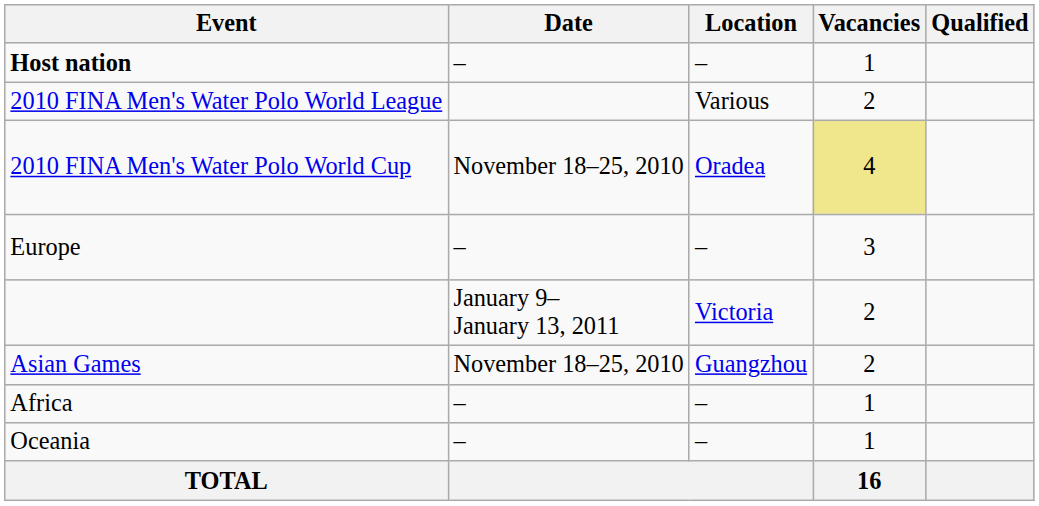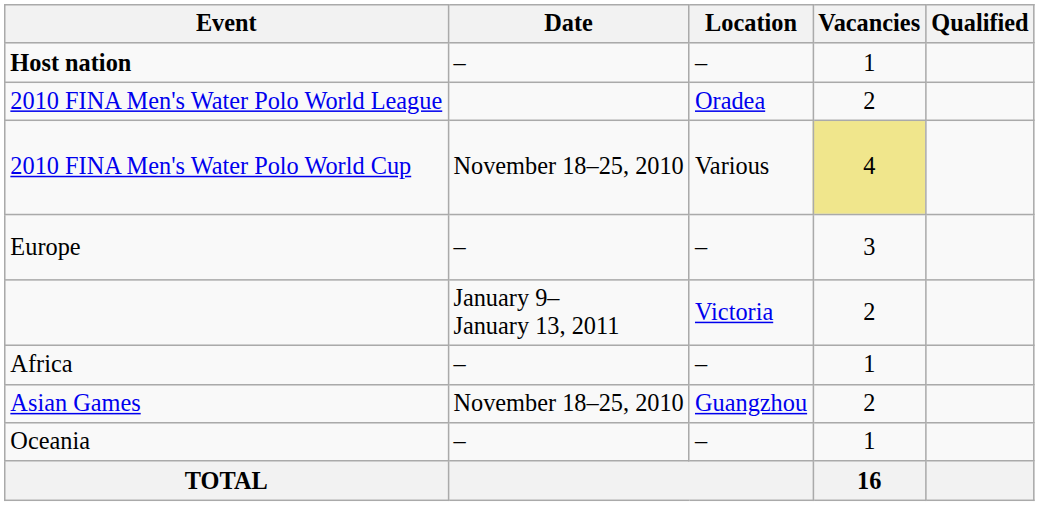2010 FINA Men's Water Polo World League | Location: Various -> Oradea
2010 FINA Men's Water Polo World Cup | Location: Oradea -> Various
rows swapped: Asian Games <-> Africa
